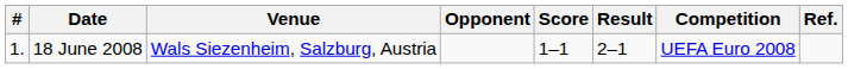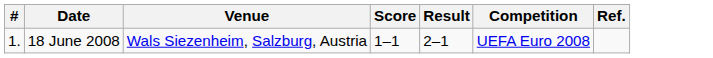- column: Opponent
